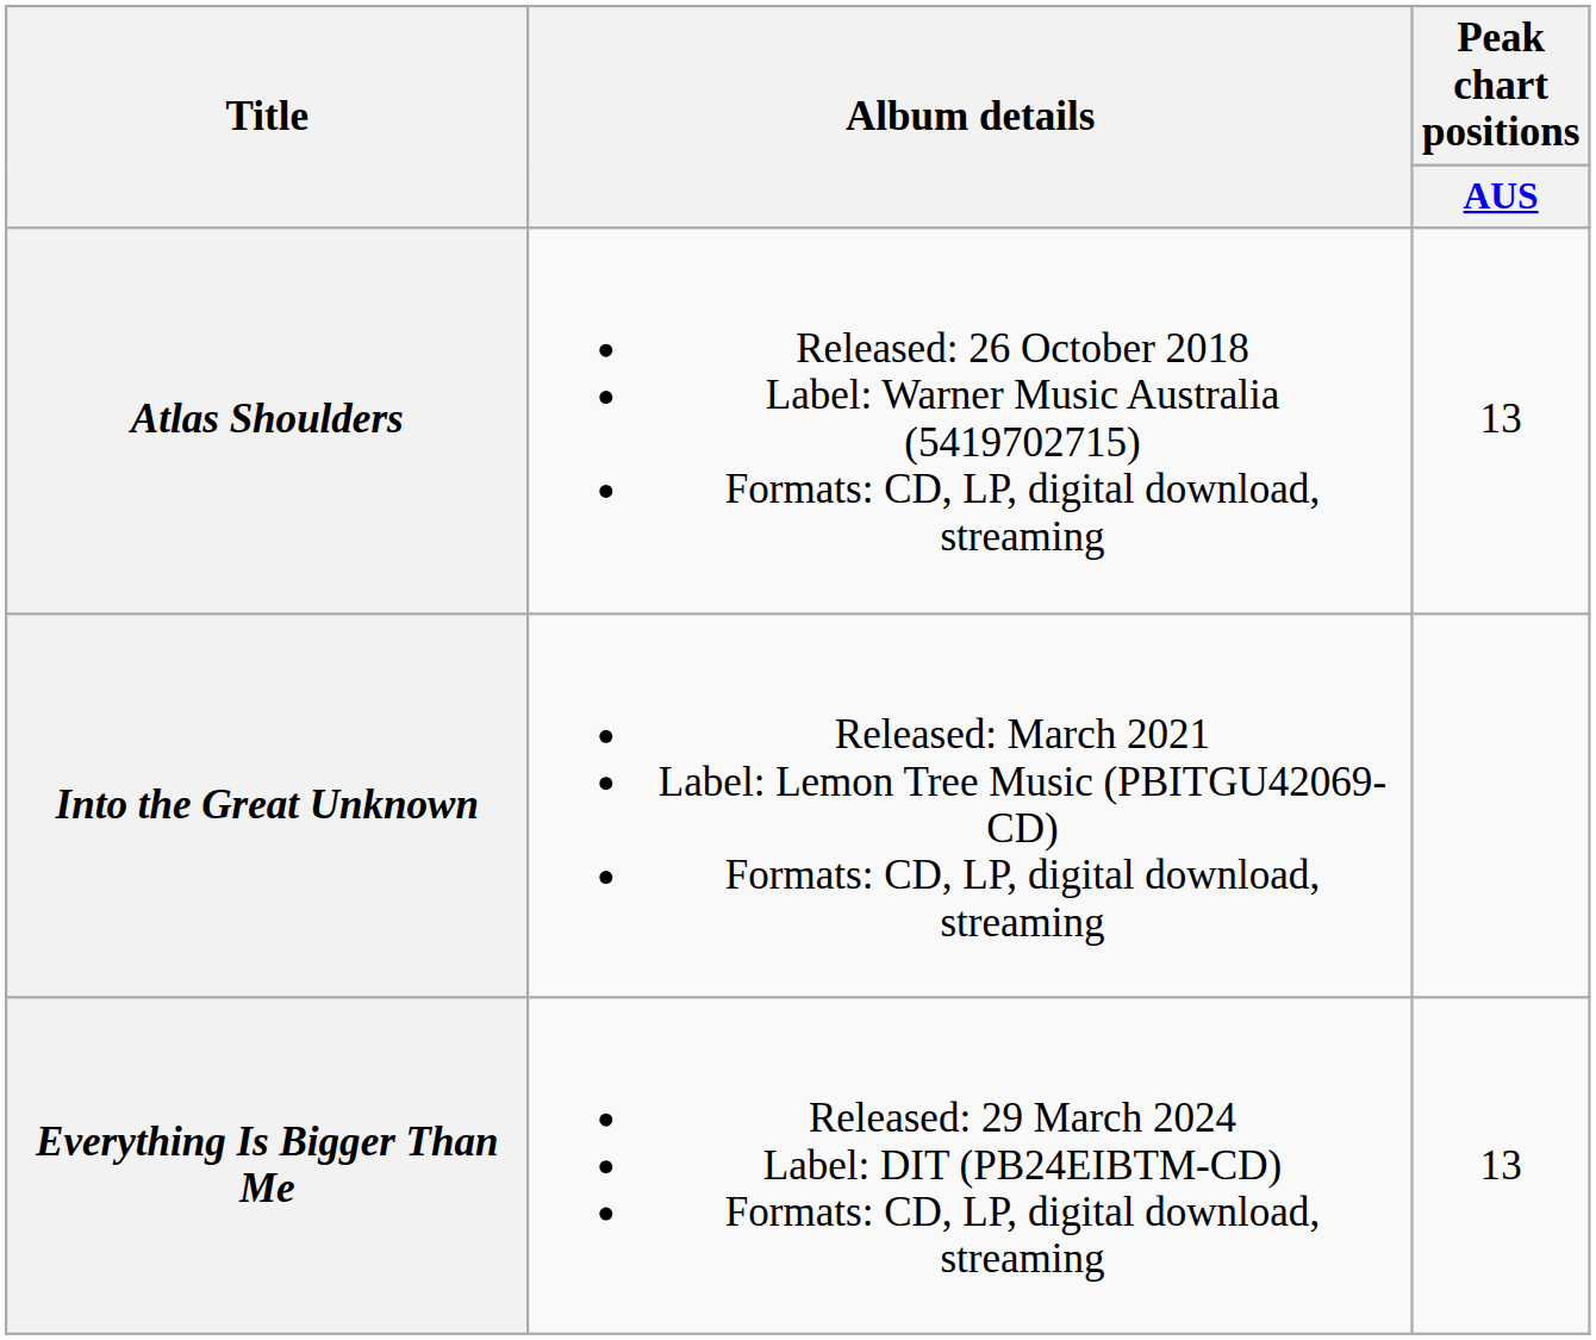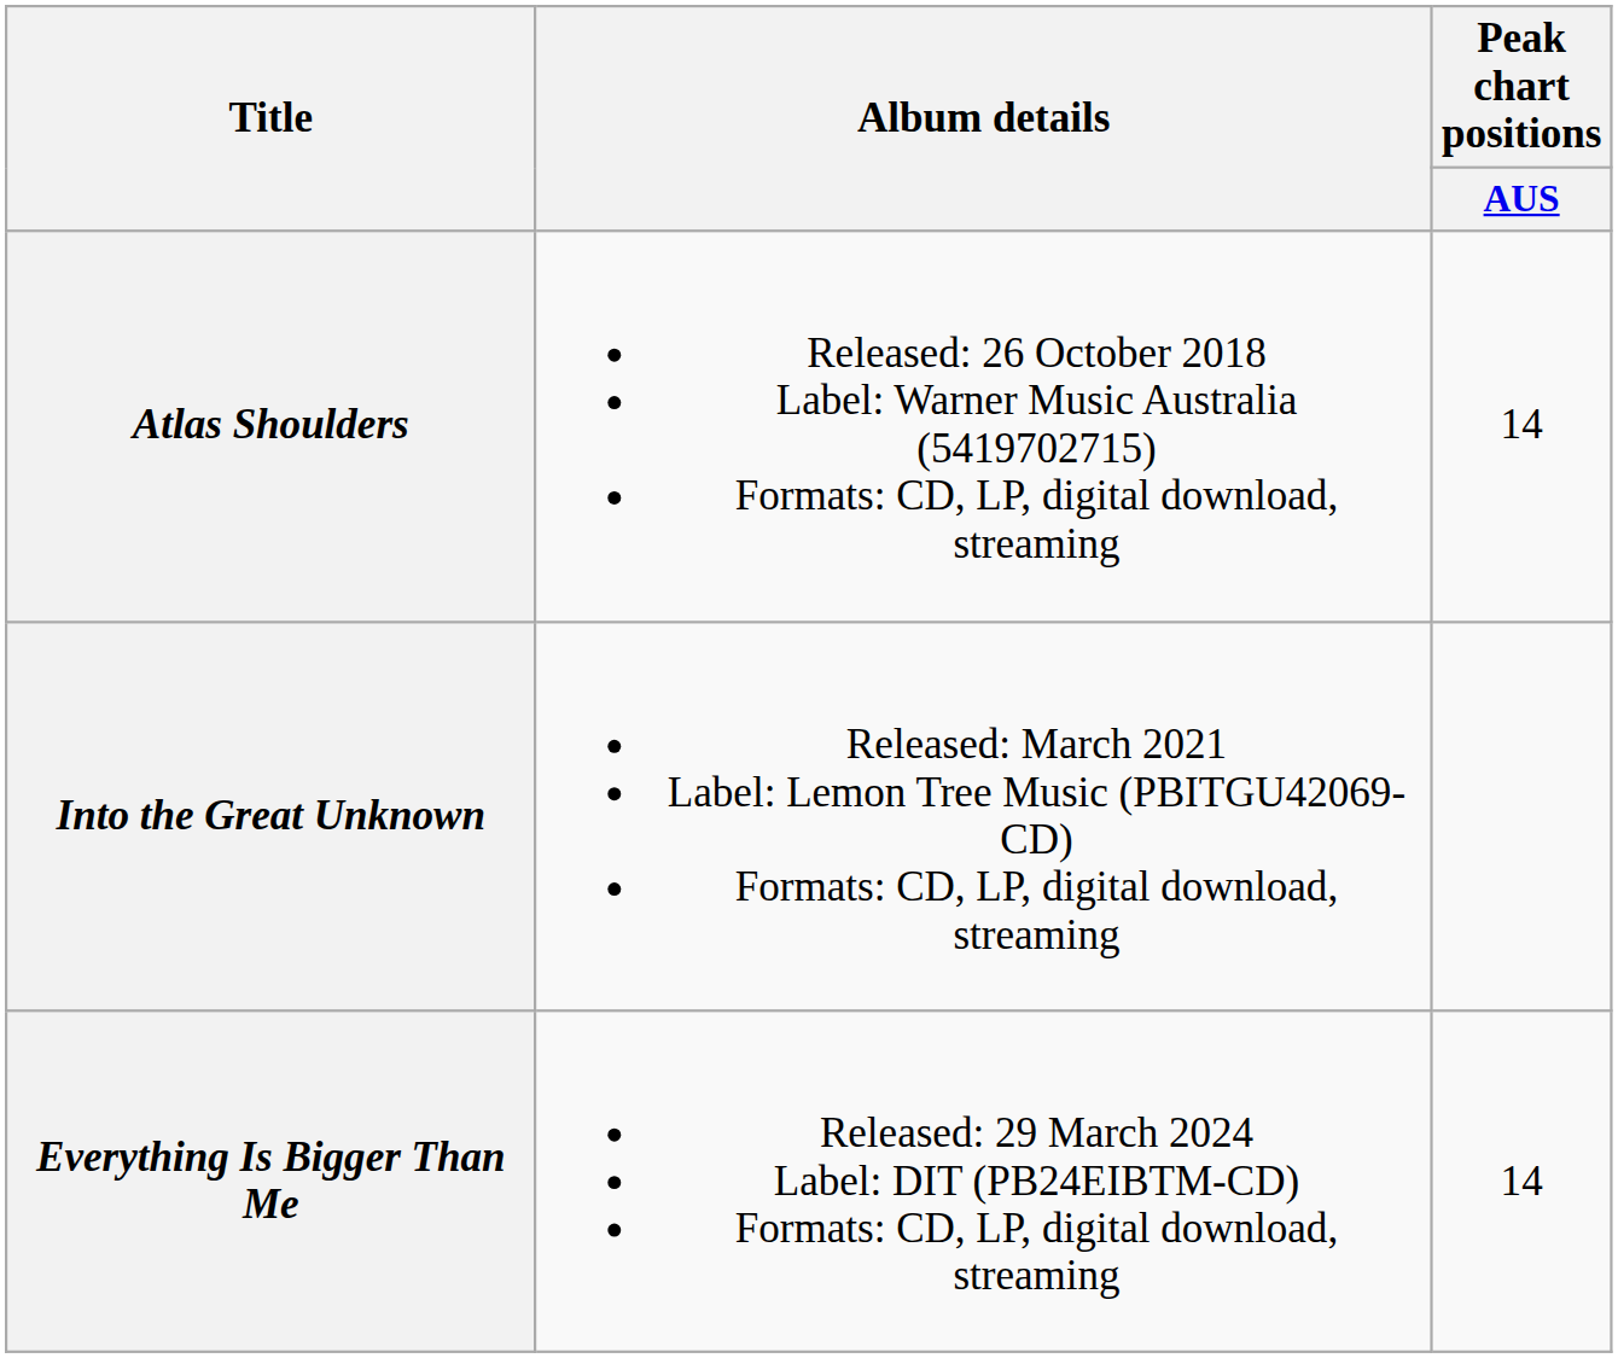Atlas Shoulders | Peak chart positions / AUS: 13 -> 14
Everything Is Bigger Than Me | Peak chart positions / AUS: 13 -> 14
